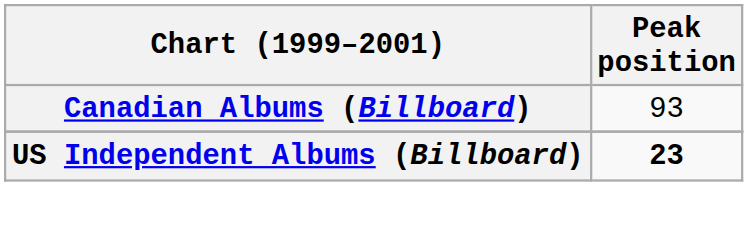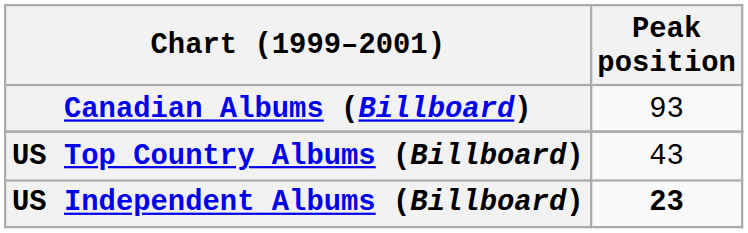+ row: US Top Country Albums (Billboard) | 43
